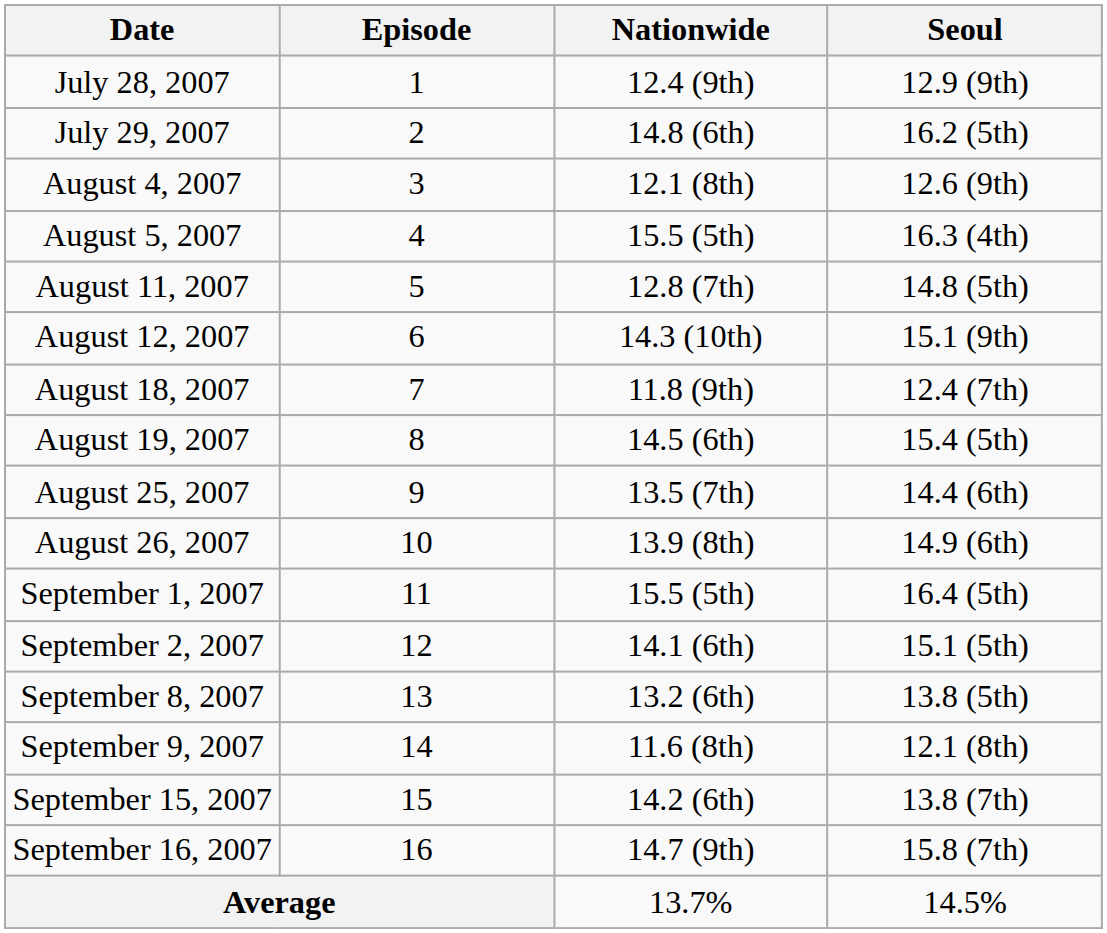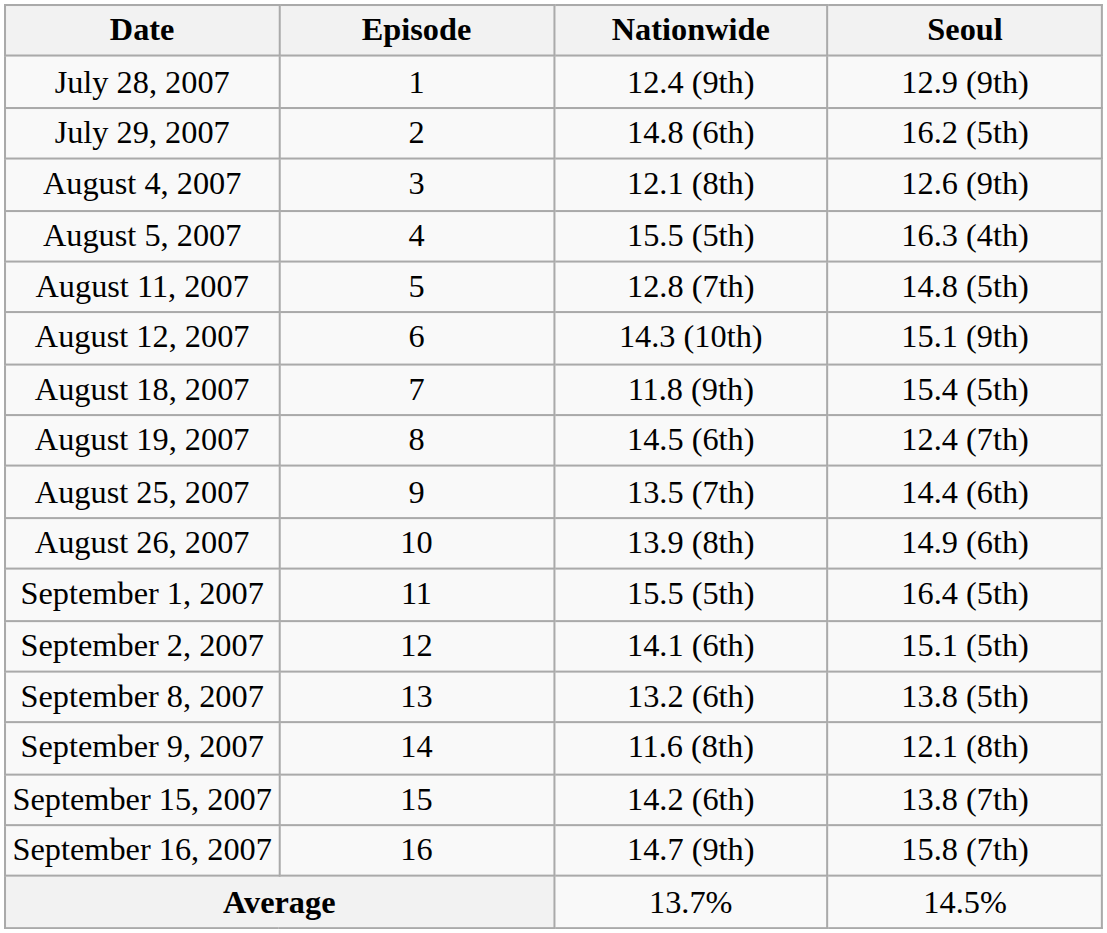August 18, 2007 | Seoul: 12.4 (7th) -> 15.4 (5th)
August 19, 2007 | Seoul: 15.4 (5th) -> 12.4 (7th)
